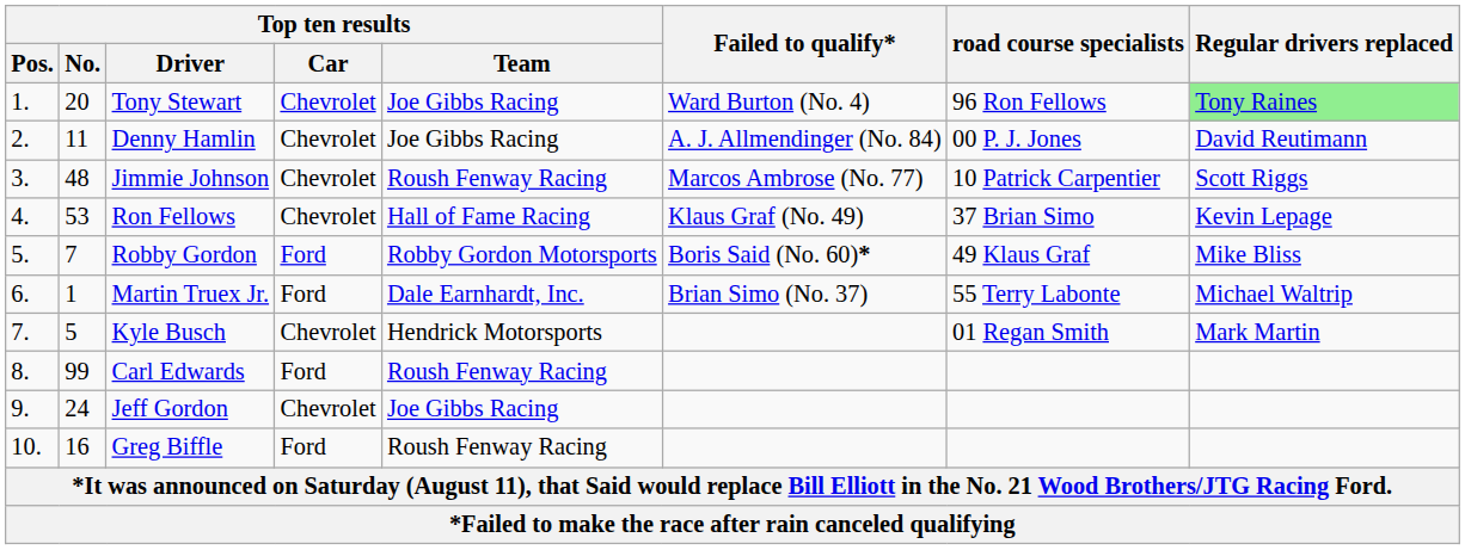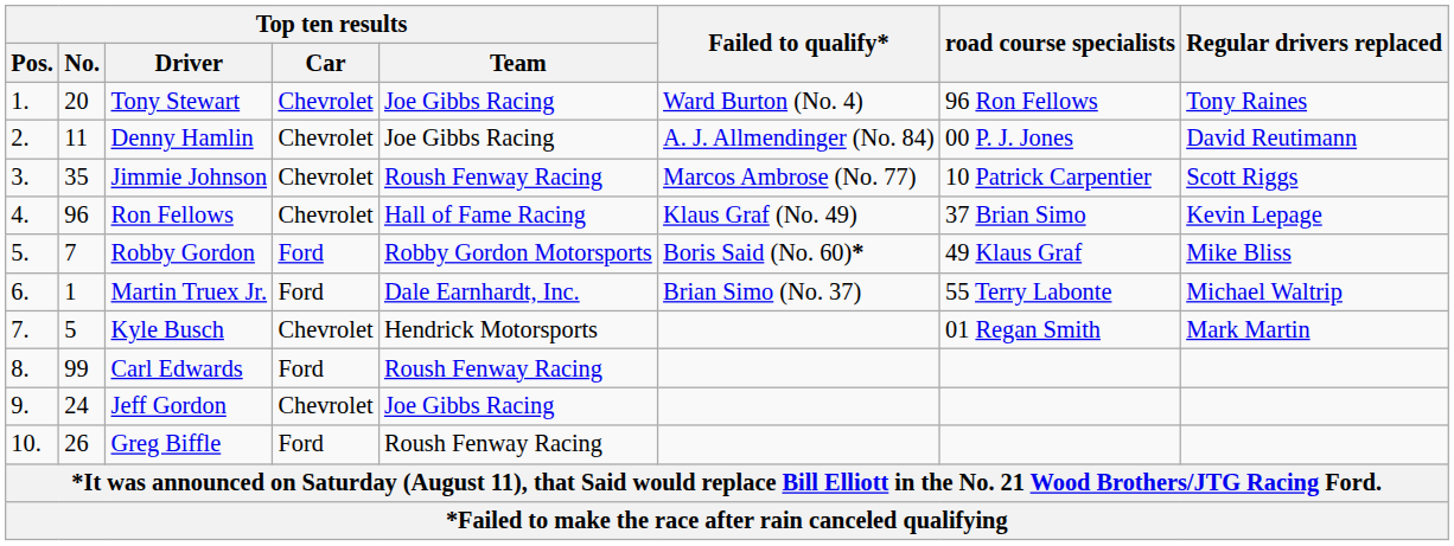Tony Stewart | Regular drivers replaced: lightgreen background -> no background
Jimmie Johnson | Top ten results / No.: 48 -> 35
Ron Fellows | Top ten results / No.: 53 -> 96
Greg Biffle | Top ten results / No.: 16 -> 26
